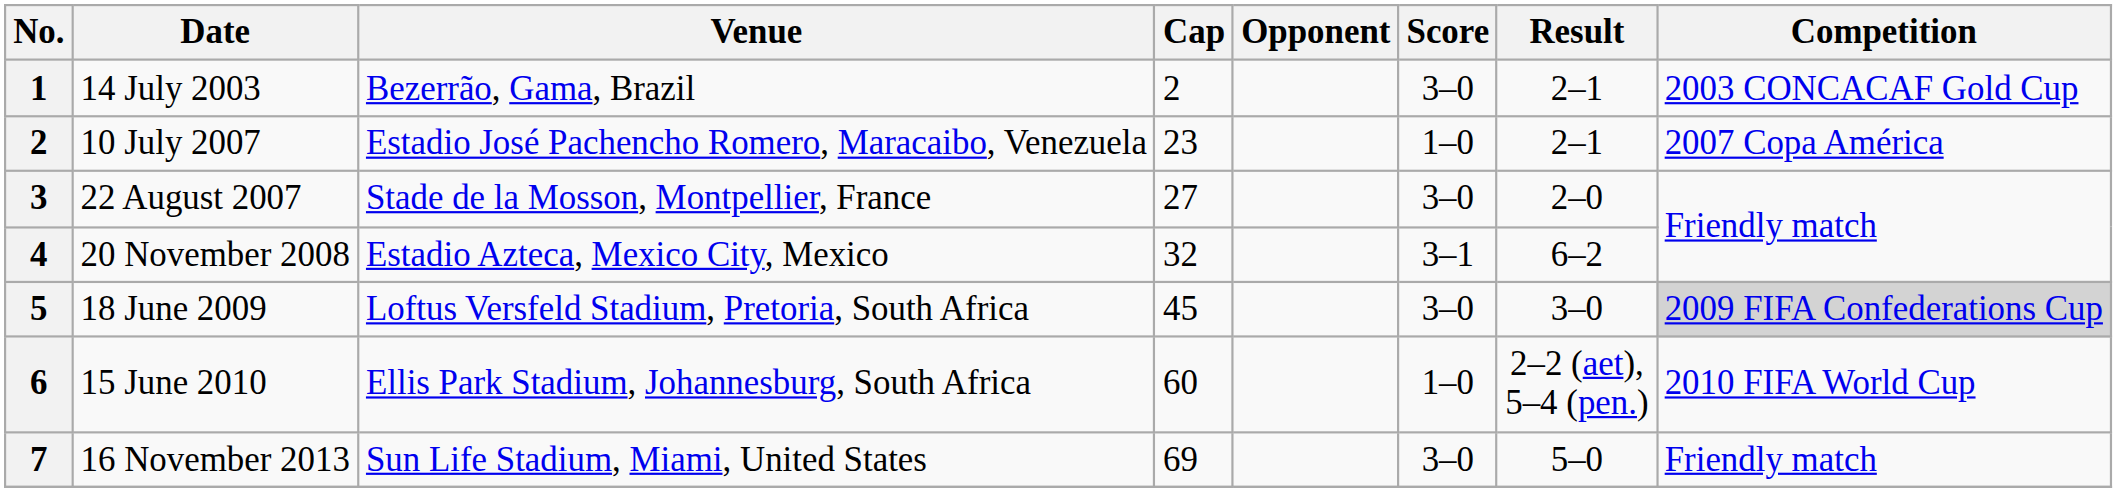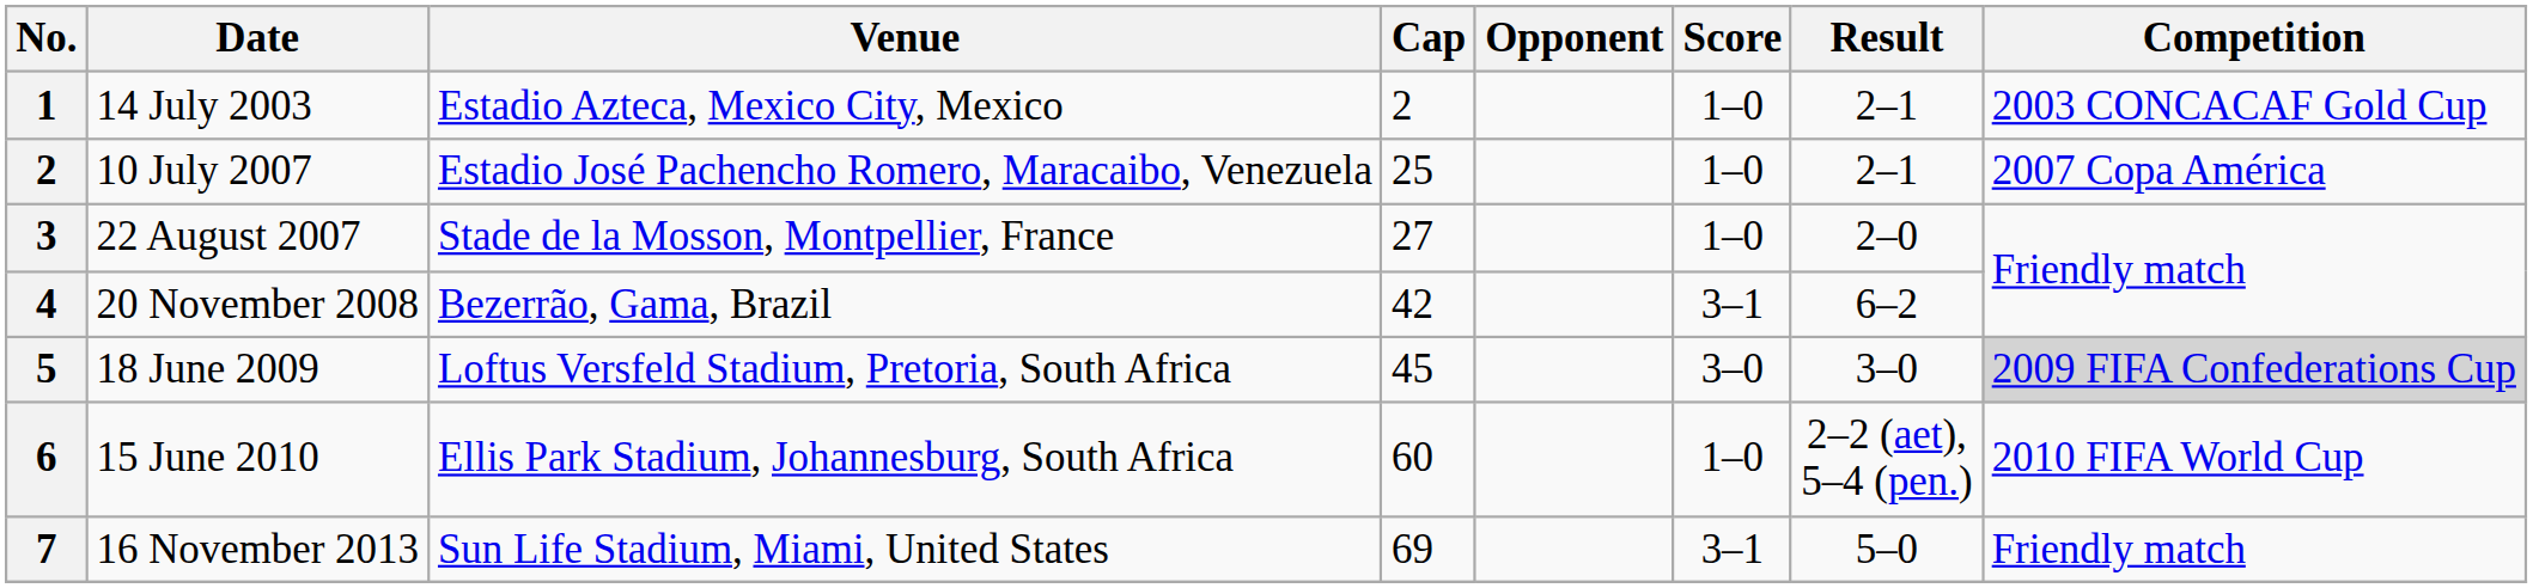14 July 2003 | Venue: Bezerrão, Gama, Brazil -> Estadio Azteca, Mexico City, Mexico
14 July 2003 | Score: 3–0 -> 1–0
10 July 2007 | Cap: 23 -> 25
22 August 2007 | Score: 3–0 -> 1–0
20 November 2008 | Venue: Estadio Azteca, Mexico City, Mexico -> Bezerrão, Gama, Brazil
20 November 2008 | Cap: 32 -> 42
16 November 2013 | Score: 3–0 -> 3–1
